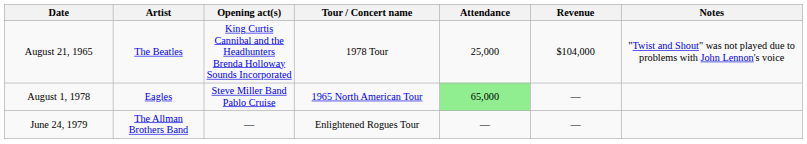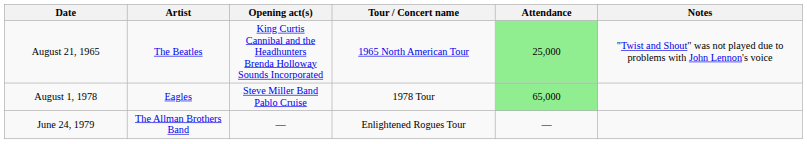- column: Revenue | $104,000 | — | —
August 21, 1965 | Tour / Concert name: 1978 Tour -> 1965 North American Tour
August 21, 1965 | Attendance: no background -> lightgreen background
August 1, 1978 | Tour / Concert name: 1965 North American Tour -> 1978 Tour
